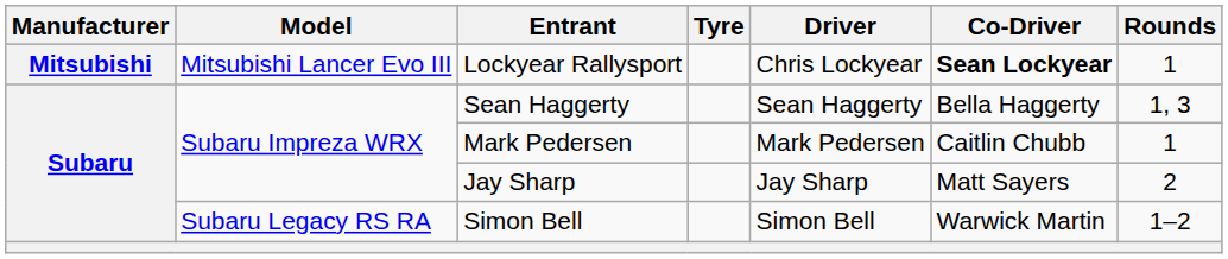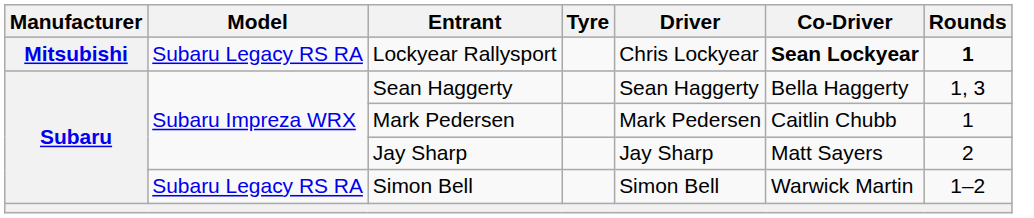Lockyear Rallysport | Model: Mitsubishi Lancer Evo III -> Subaru Legacy RS RA
Lockyear Rallysport | Rounds: normal -> bold
